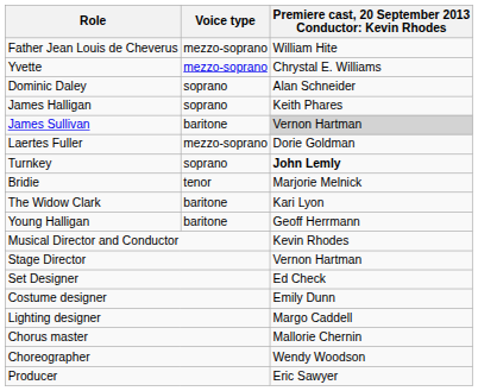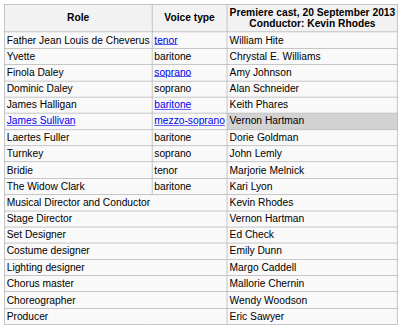Father Jean Louis de Cheverus | Voice type: mezzo-soprano -> tenor
Yvette | Voice type: mezzo-soprano -> baritone
+ row: Finola Daley | soprano | Amy Johnson
James Halligan | Voice type: soprano -> baritone
James Sullivan | Voice type: baritone -> mezzo-soprano
Laertes Fuller | Voice type: mezzo-soprano -> baritone
Turnkey | column 3: bold -> normal
- row: Young Halligan | baritone | Geoff Herrmann
